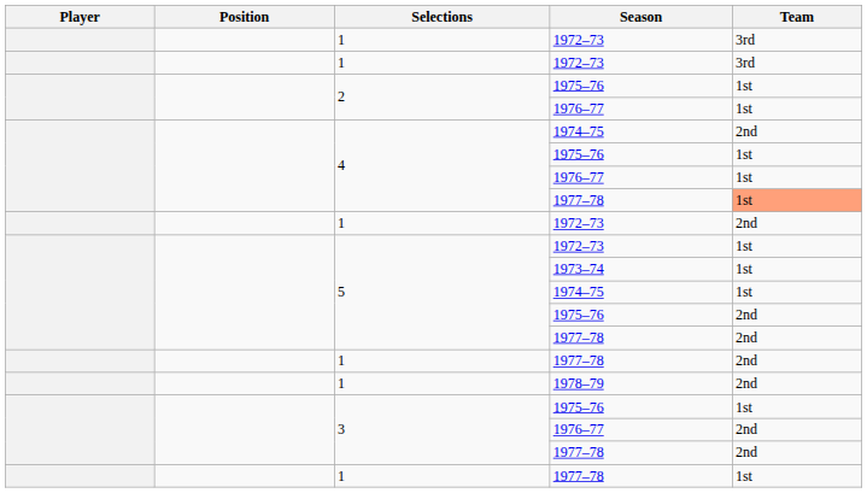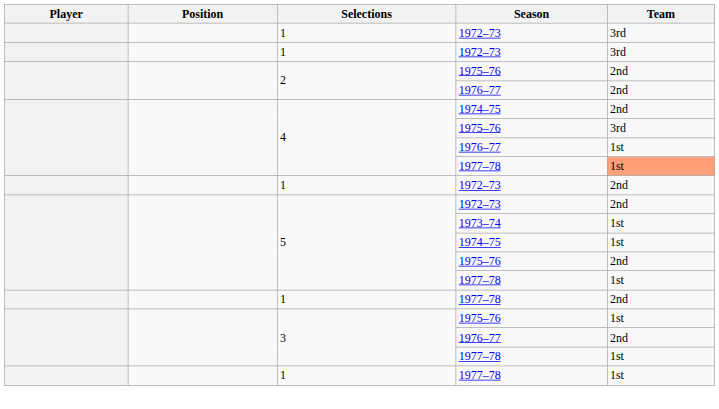2 / 1975–76 | Team: 1st -> 2nd
2 / 1976–77 | Team: 1st -> 2nd
4 / 1975–76 | Team: 1st -> 3rd
5 / 1972–73 | Team: 1st -> 2nd
5 / 1977–78 | Team: 2nd -> 1st
- row: 1 | 1978–79 | 2nd
3 / 1977–78 | Team: 2nd -> 1st
